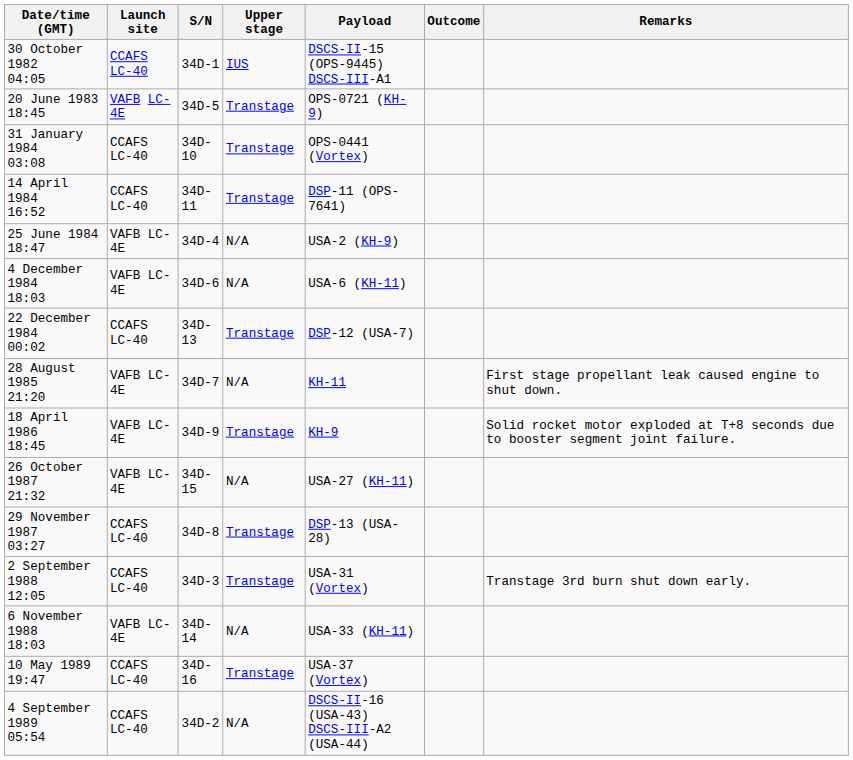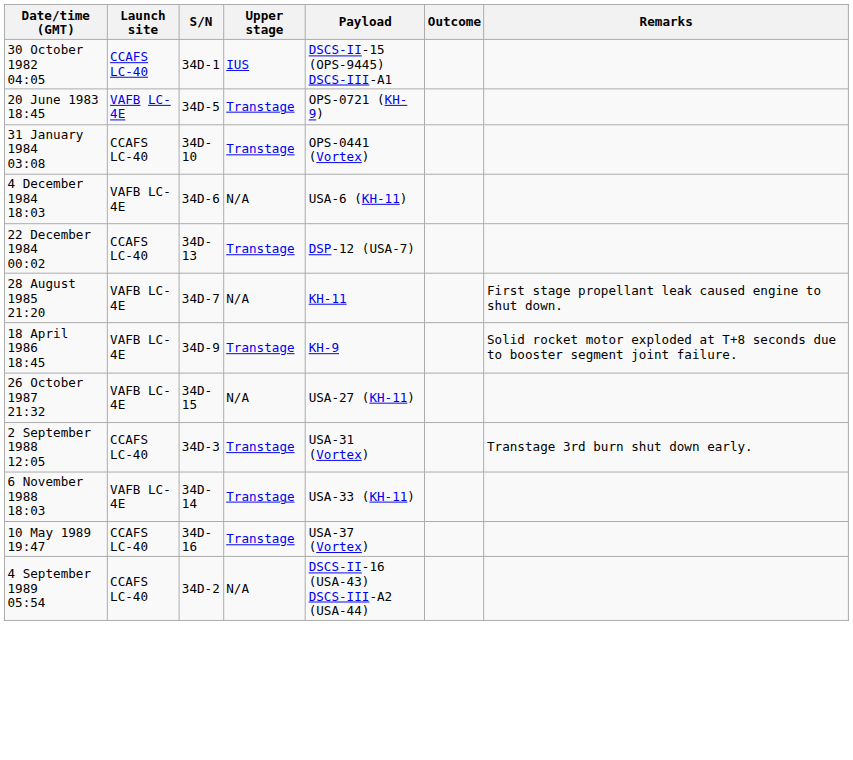- row: 14 April 1984 16:52 | CCAFS LC-40 | 34D-11 | Transtage | DSP-11 (OPS-7641)
- row: 25 June 1984 18:47 | VAFB LC-4E | 34D-4 | N/A | USA-2 (KH-9)
- row: 29 November 1987 03:27 | CCAFS LC-40 | 34D-8 | Transtage | DSP-13 (USA-28)
6 November 1988 18:03 | Upper stage: N/A -> Transtage
